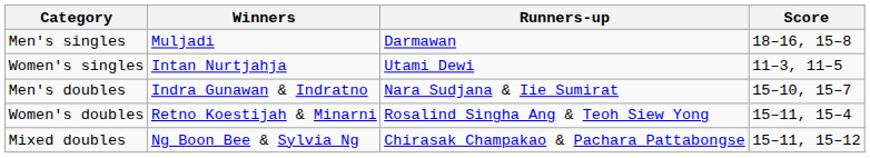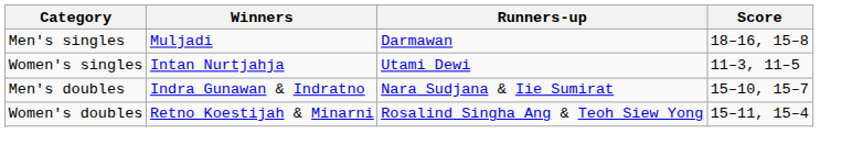- row: Mixed doubles | Ng Boon Bee & Sylvia Ng | Chirasak Champakao & Pachara Pattabongse | 15–11, 15–12
